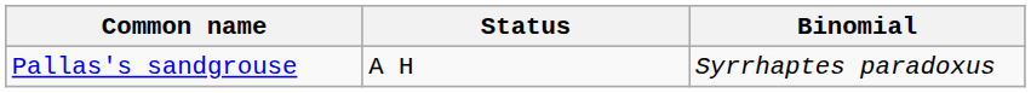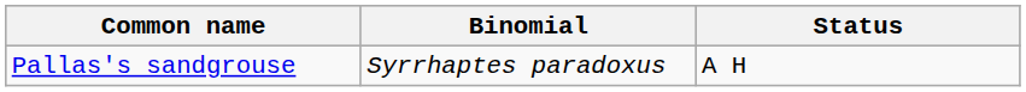columns swapped: Binomial <-> Status
